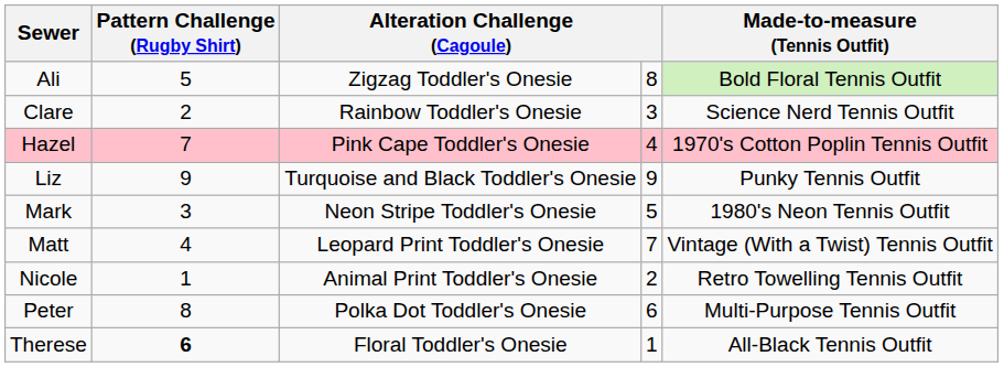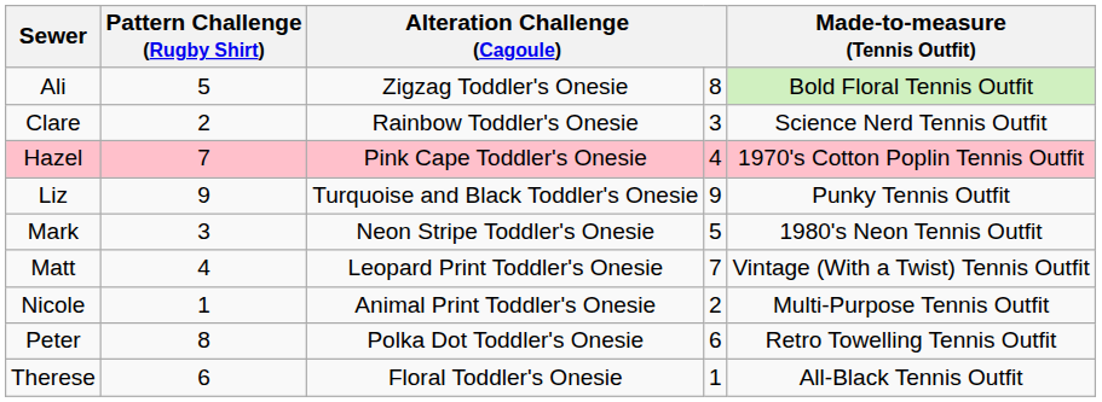Nicole | Made-to-measure (Tennis Outfit): Retro Towelling Tennis Outfit -> Multi-Purpose Tennis Outfit
Peter | Made-to-measure (Tennis Outfit): Multi-Purpose Tennis Outfit -> Retro Towelling Tennis Outfit
Therese | Pattern Challenge (Rugby Shirt): bold -> normal
